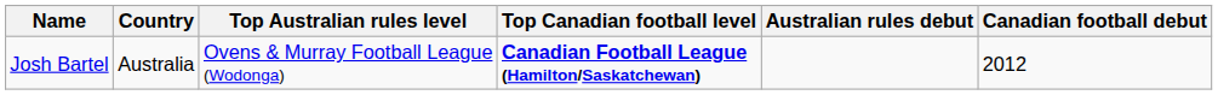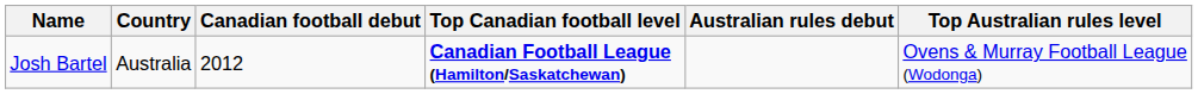columns swapped: Top Australian rules level <-> Canadian football debut
